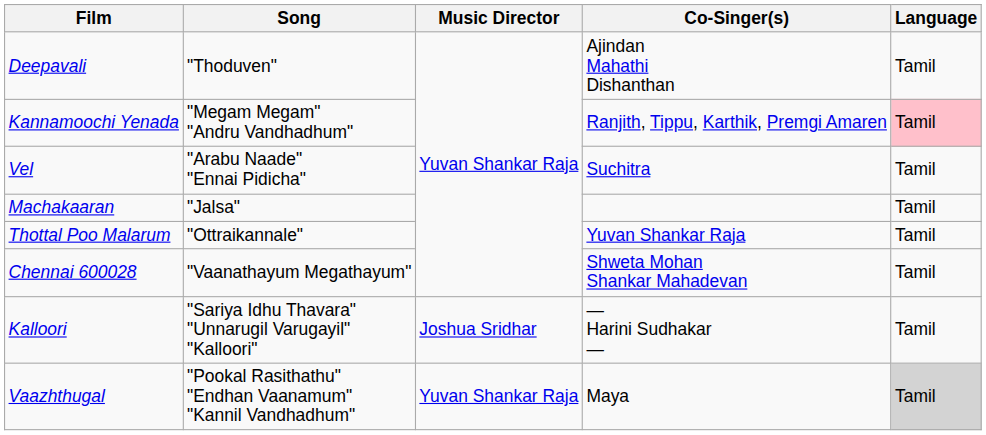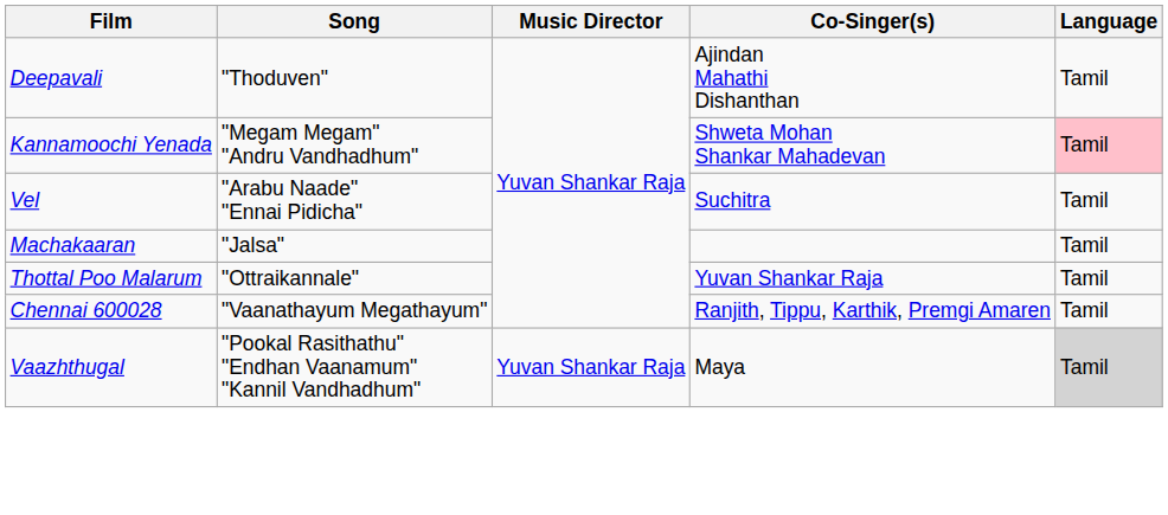Kannamoochi Yenada | Co-Singer(s): Ranjith, Tippu, Karthik, Premgi Amaren -> Shweta Mohan Shankar Mahadevan
Chennai 600028 | Co-Singer(s): Shweta Mohan Shankar Mahadevan -> Ranjith, Tippu, Karthik, Premgi Amaren
- row: Kalloori | "Sariya Idhu Thavara" "Unnarugil Varugayil" "Kalloori" | Joshua Sridhar | — Harini Sudhakar — | Tamil
